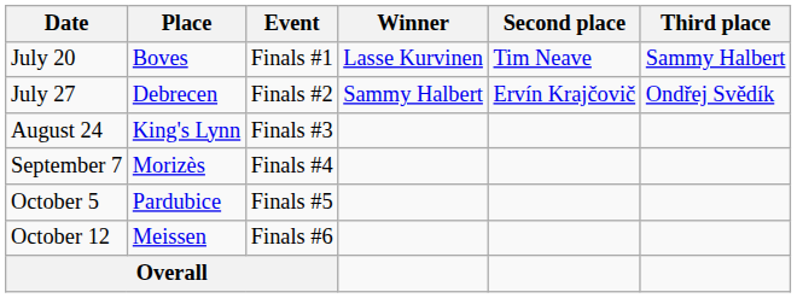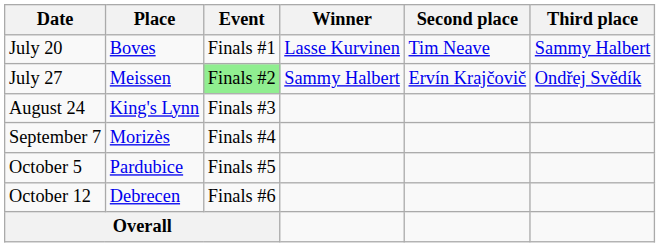July 27 | Place: Debrecen -> Meissen
July 27 | Event: no background -> lightgreen background
October 12 | Place: Meissen -> Debrecen
